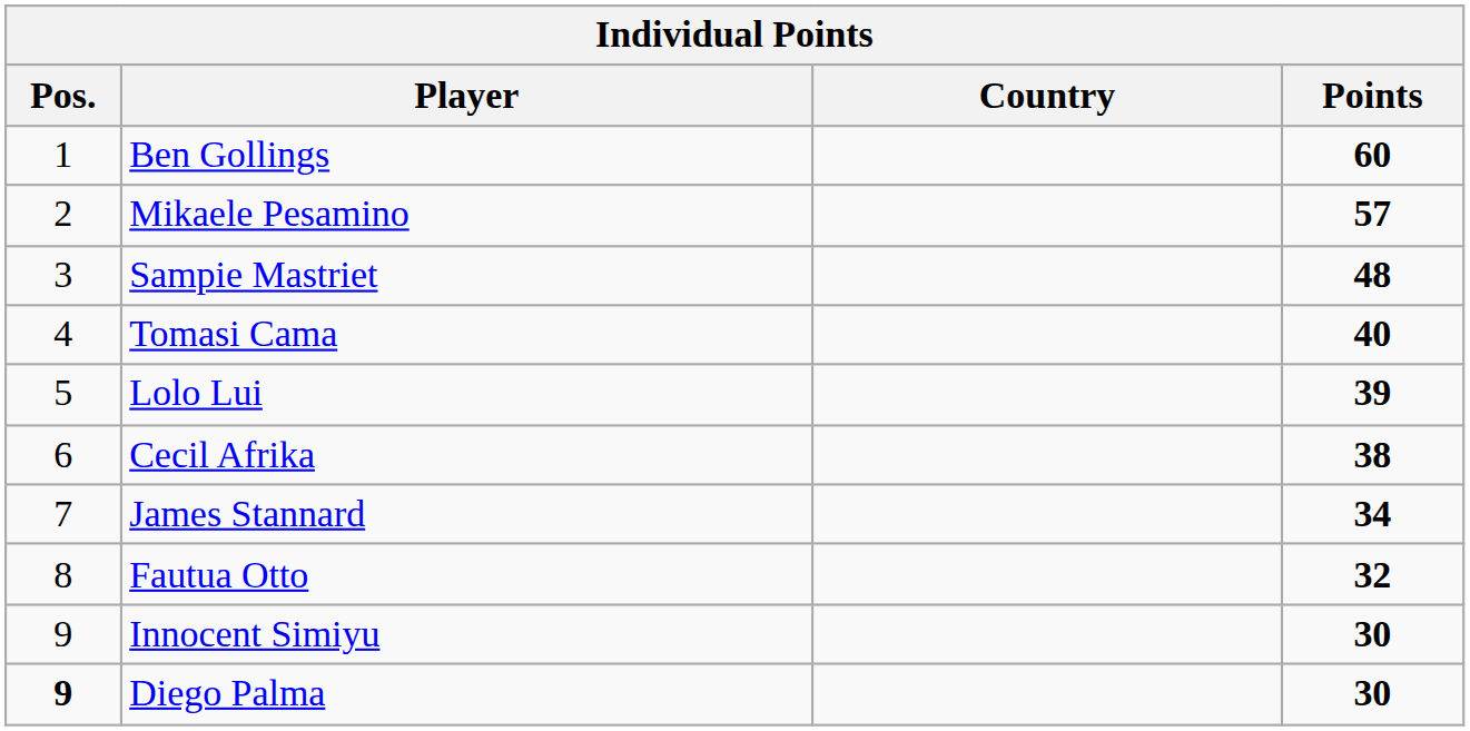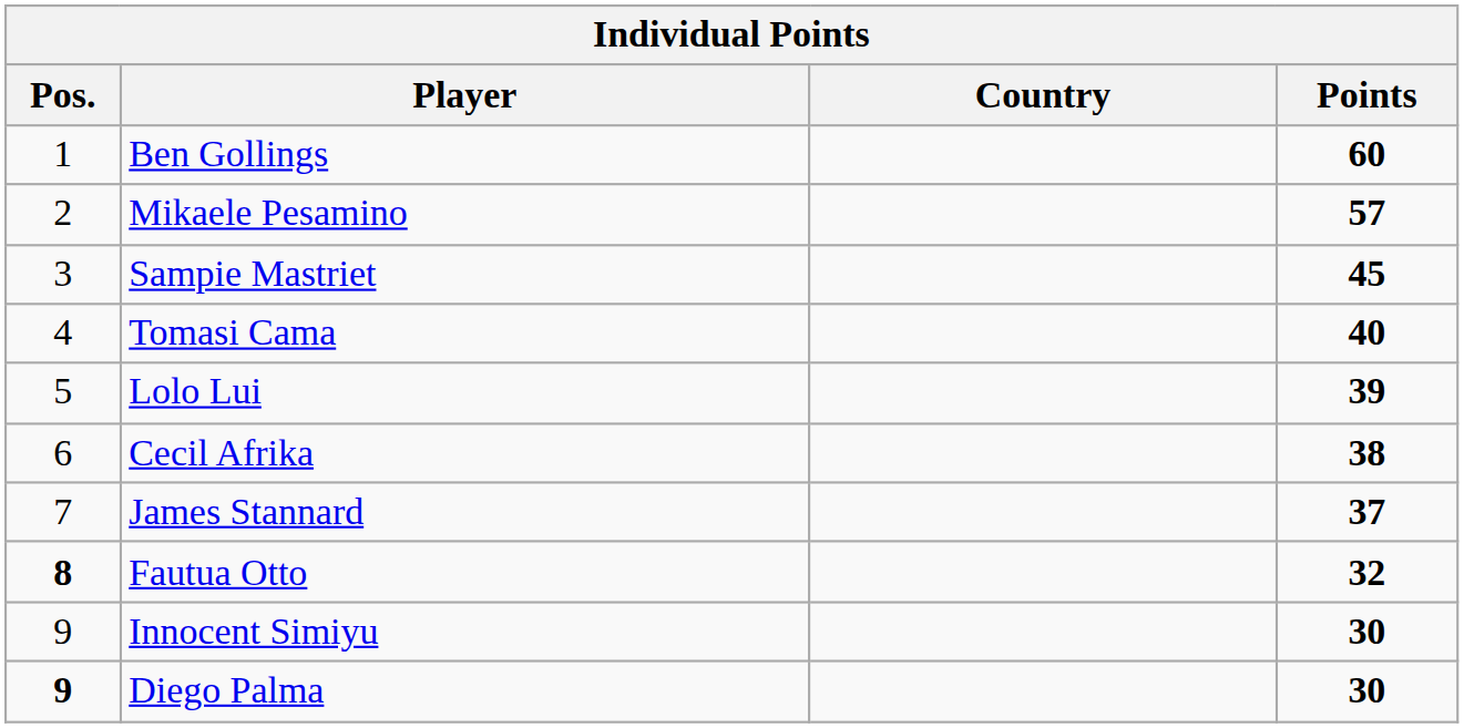Sampie Mastriet | Points: 48 -> 45
James Stannard | Points: 34 -> 37
Fautua Otto | Pos.: normal -> bold
